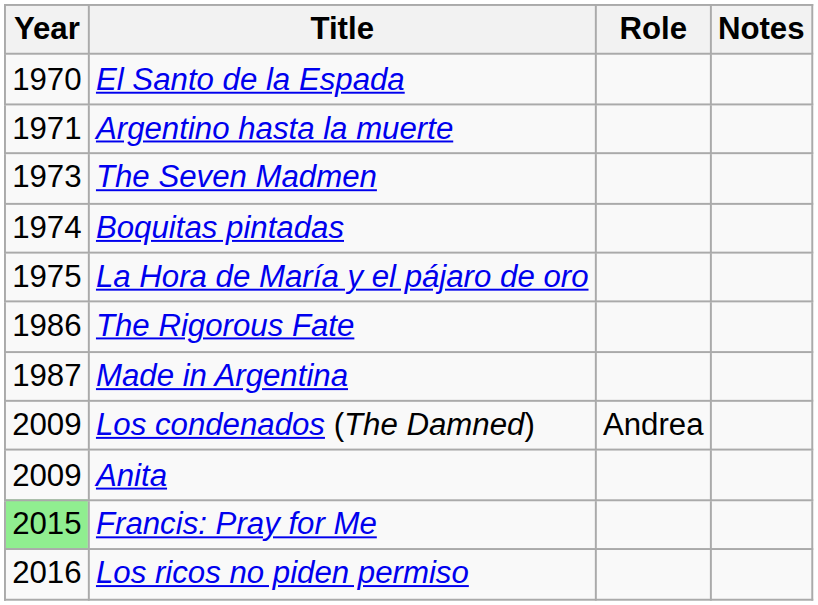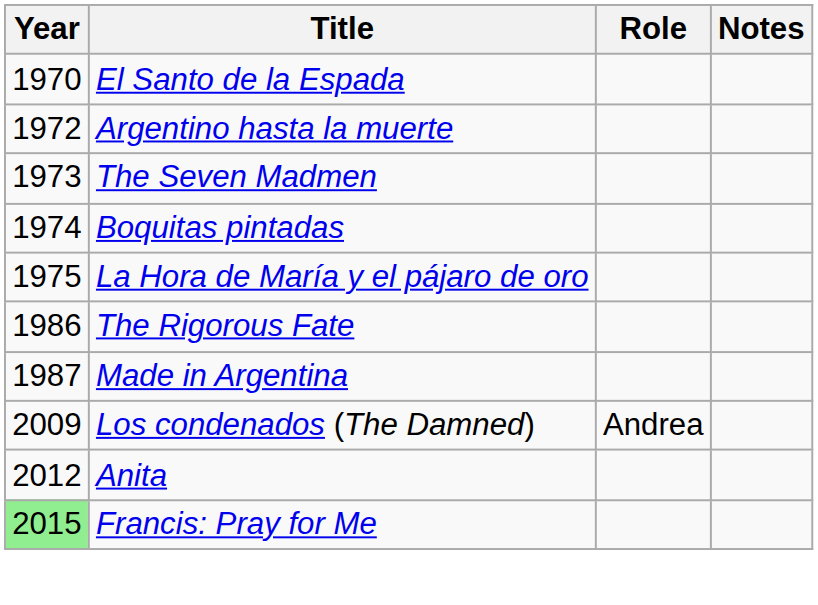Argentino hasta la muerte | Year: 1971 -> 1972
Anita | Year: 2009 -> 2012
- row: 2016 | Los ricos no piden permiso
